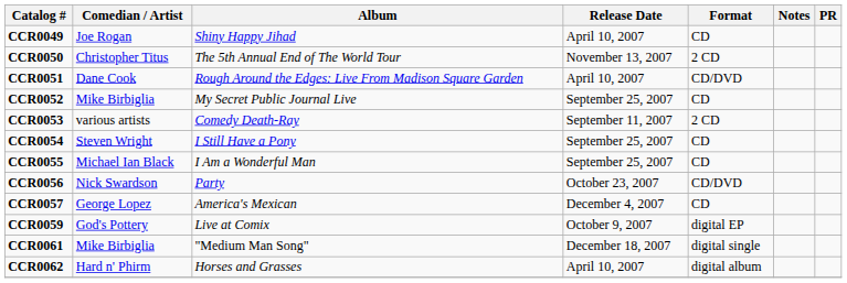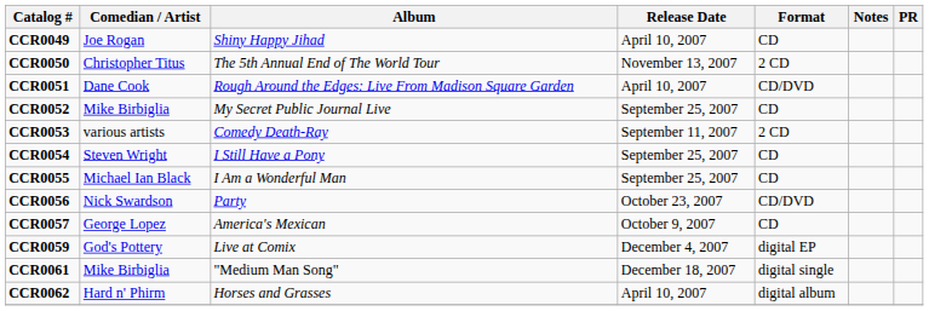CCR0057 | Release Date: December 4, 2007 -> October 9, 2007
CCR0059 | Release Date: October 9, 2007 -> December 4, 2007
